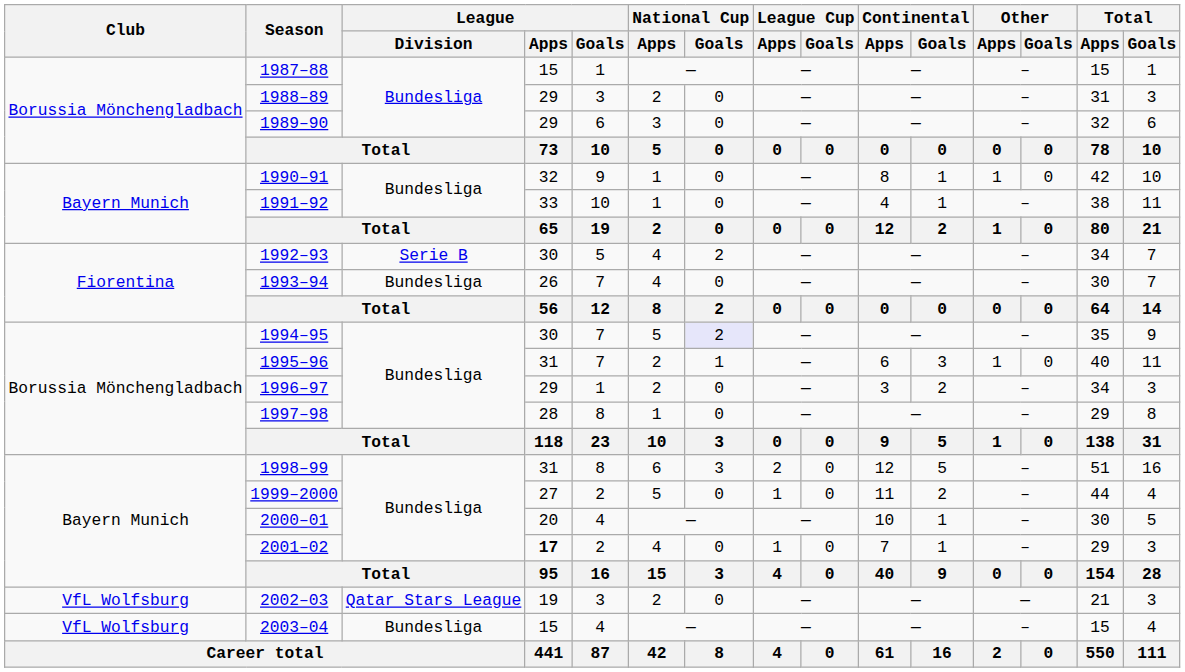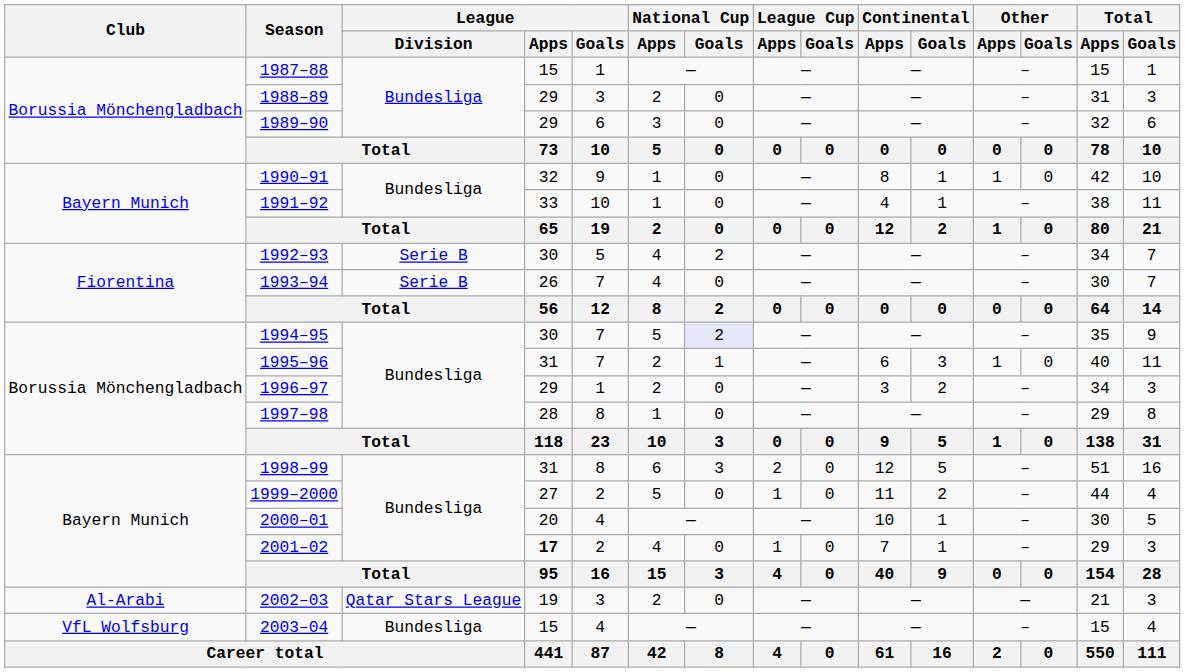1993–94 | League / Division: Bundesliga -> Serie B
2002–03 | Club: VfL Wolfsburg -> Al-Arabi
